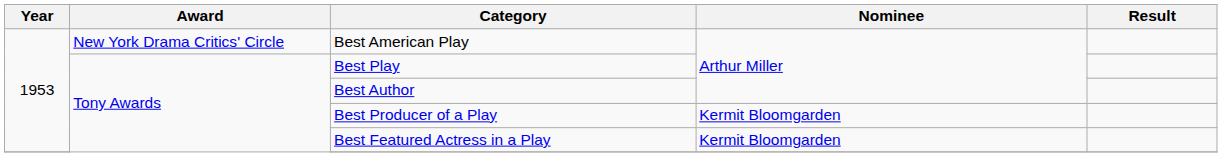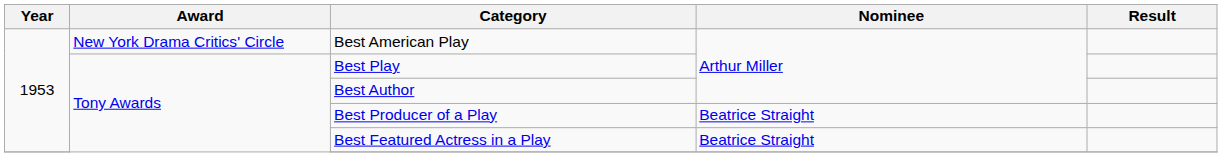Best Producer of a Play | Nominee: Kermit Bloomgarden -> Beatrice Straight
Best Featured Actress in a Play | Nominee: Kermit Bloomgarden -> Beatrice Straight
